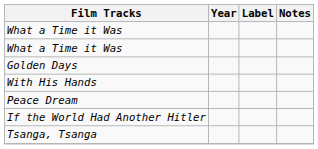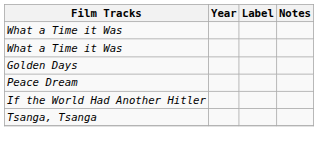- row: With His Hands
